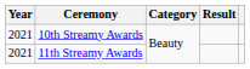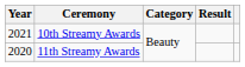11th Streamy Awards | Year: 2021 -> 2020
